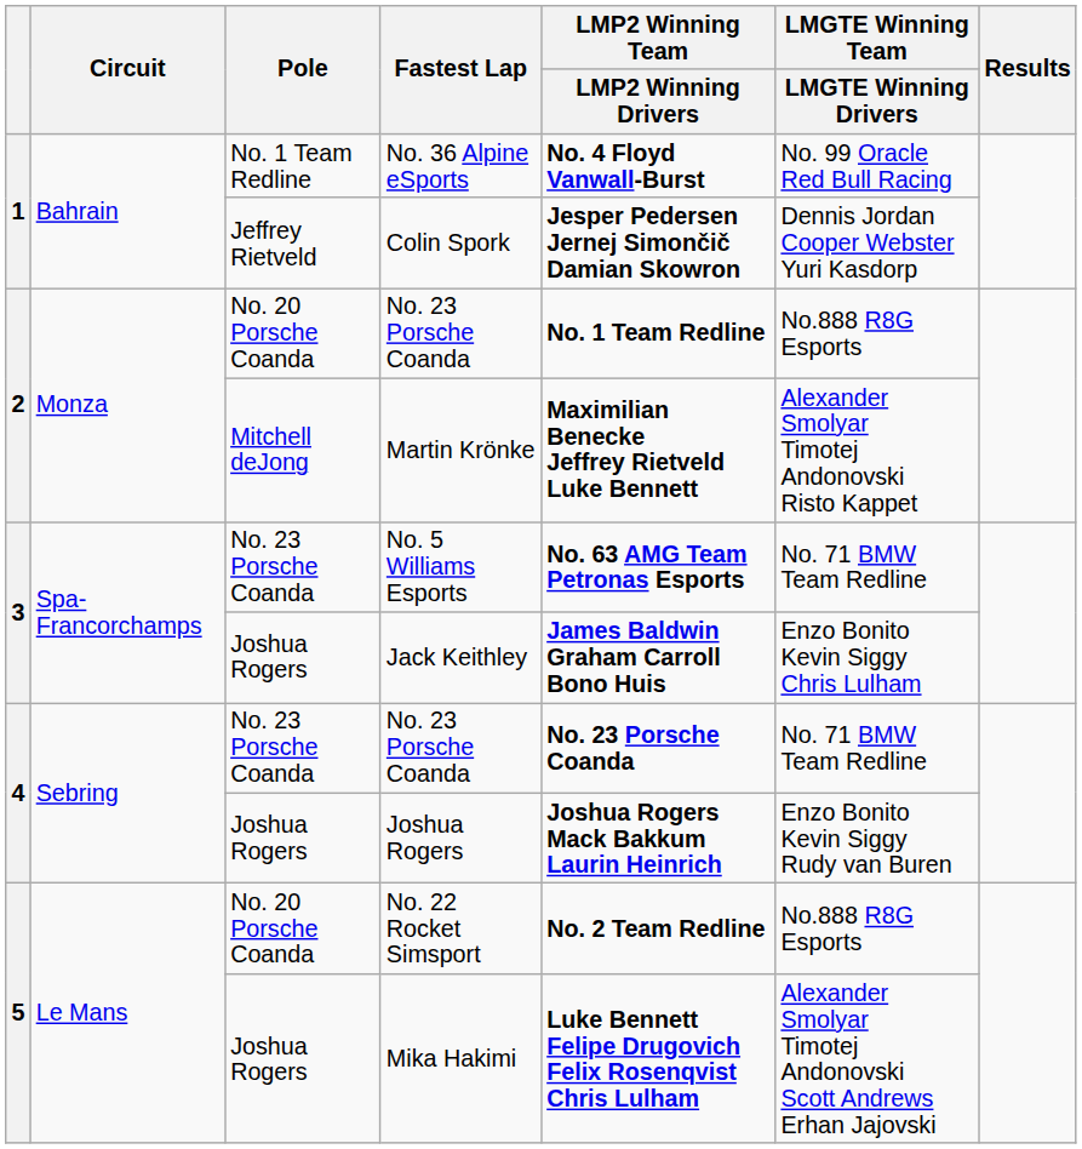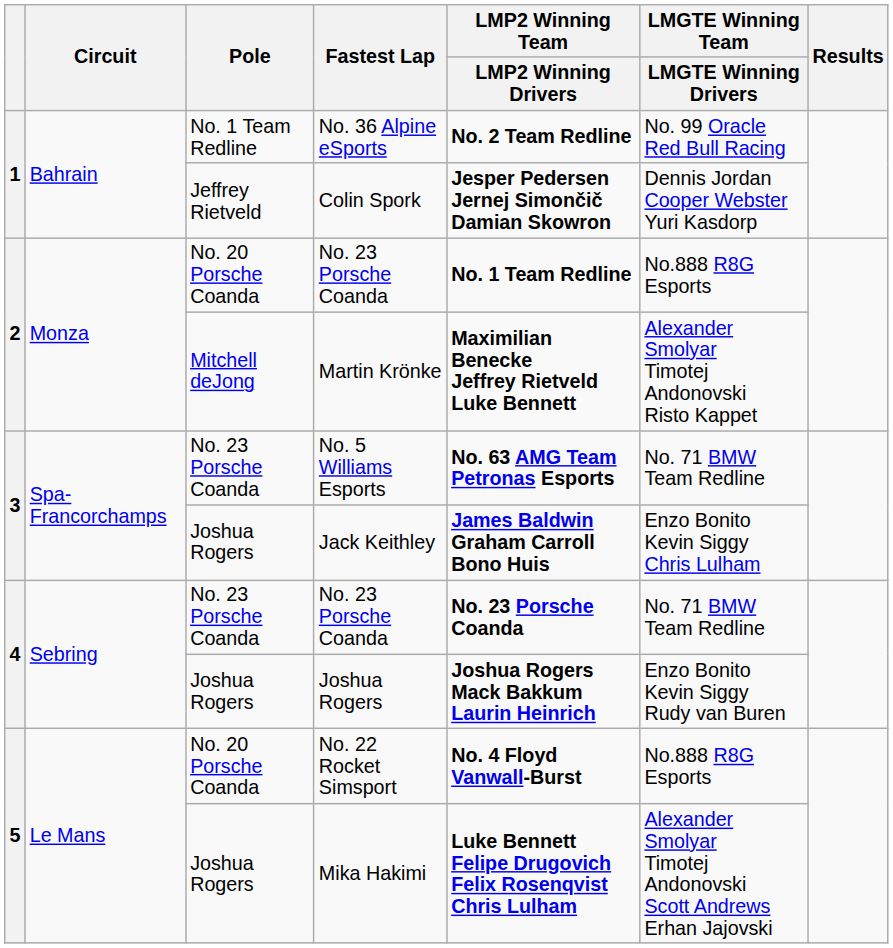No. 36 Alpine eSports | LMP2 Winning Team / LMP2 Winning Drivers: No. 4 Floyd Vanwall-Burst -> No. 2 Team Redline
No. 22 Rocket Simsport | LMP2 Winning Team / LMP2 Winning Drivers: No. 2 Team Redline -> No. 4 Floyd Vanwall-Burst
